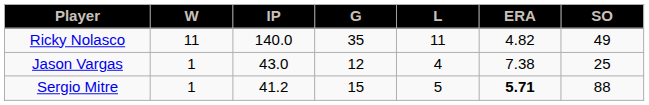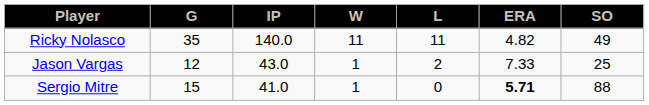columns swapped: G <-> W
Jason Vargas | L: 4 -> 2
Jason Vargas | ERA: 7.38 -> 7.33
Sergio Mitre | IP: 41.2 -> 41.0
Sergio Mitre | L: 5 -> 0
